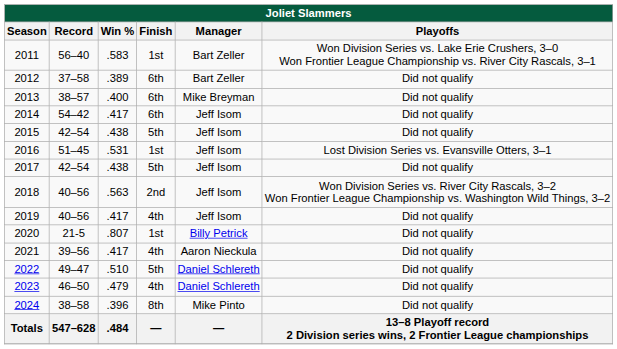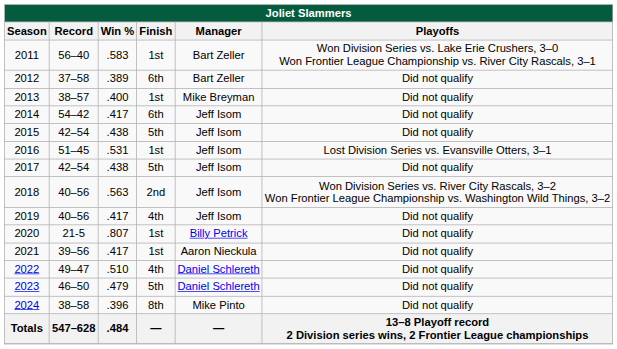2013 | Finish: 6th -> 1st
2021 | Finish: 4th -> 1st
2022 | Finish: 5th -> 4th
2023 | Finish: 4th -> 5th
